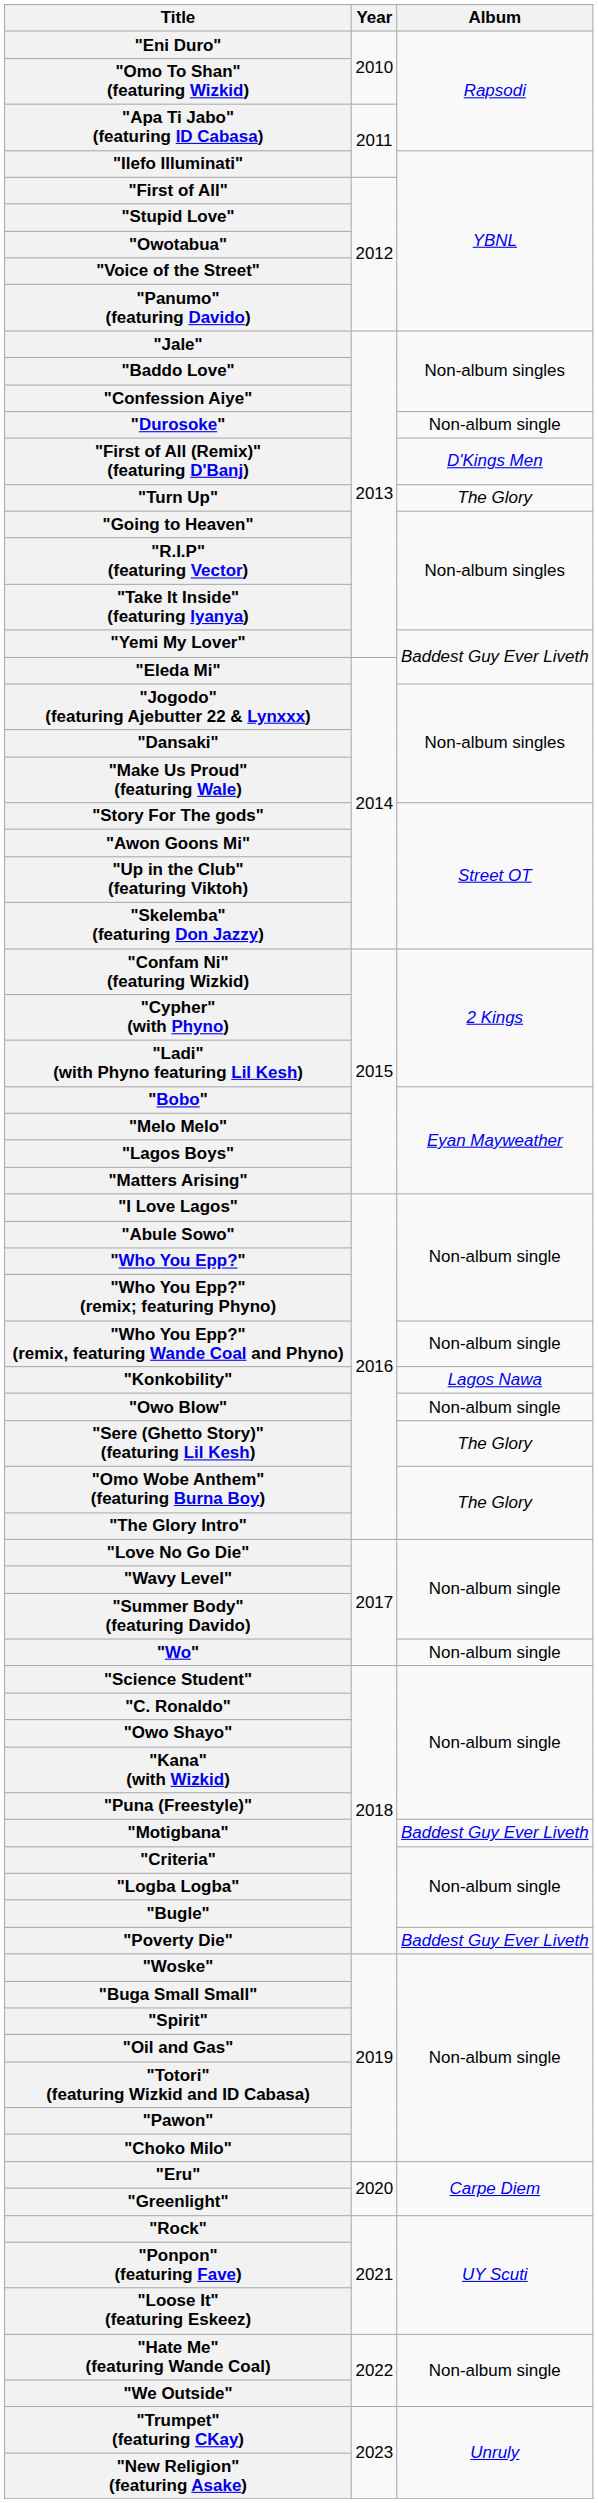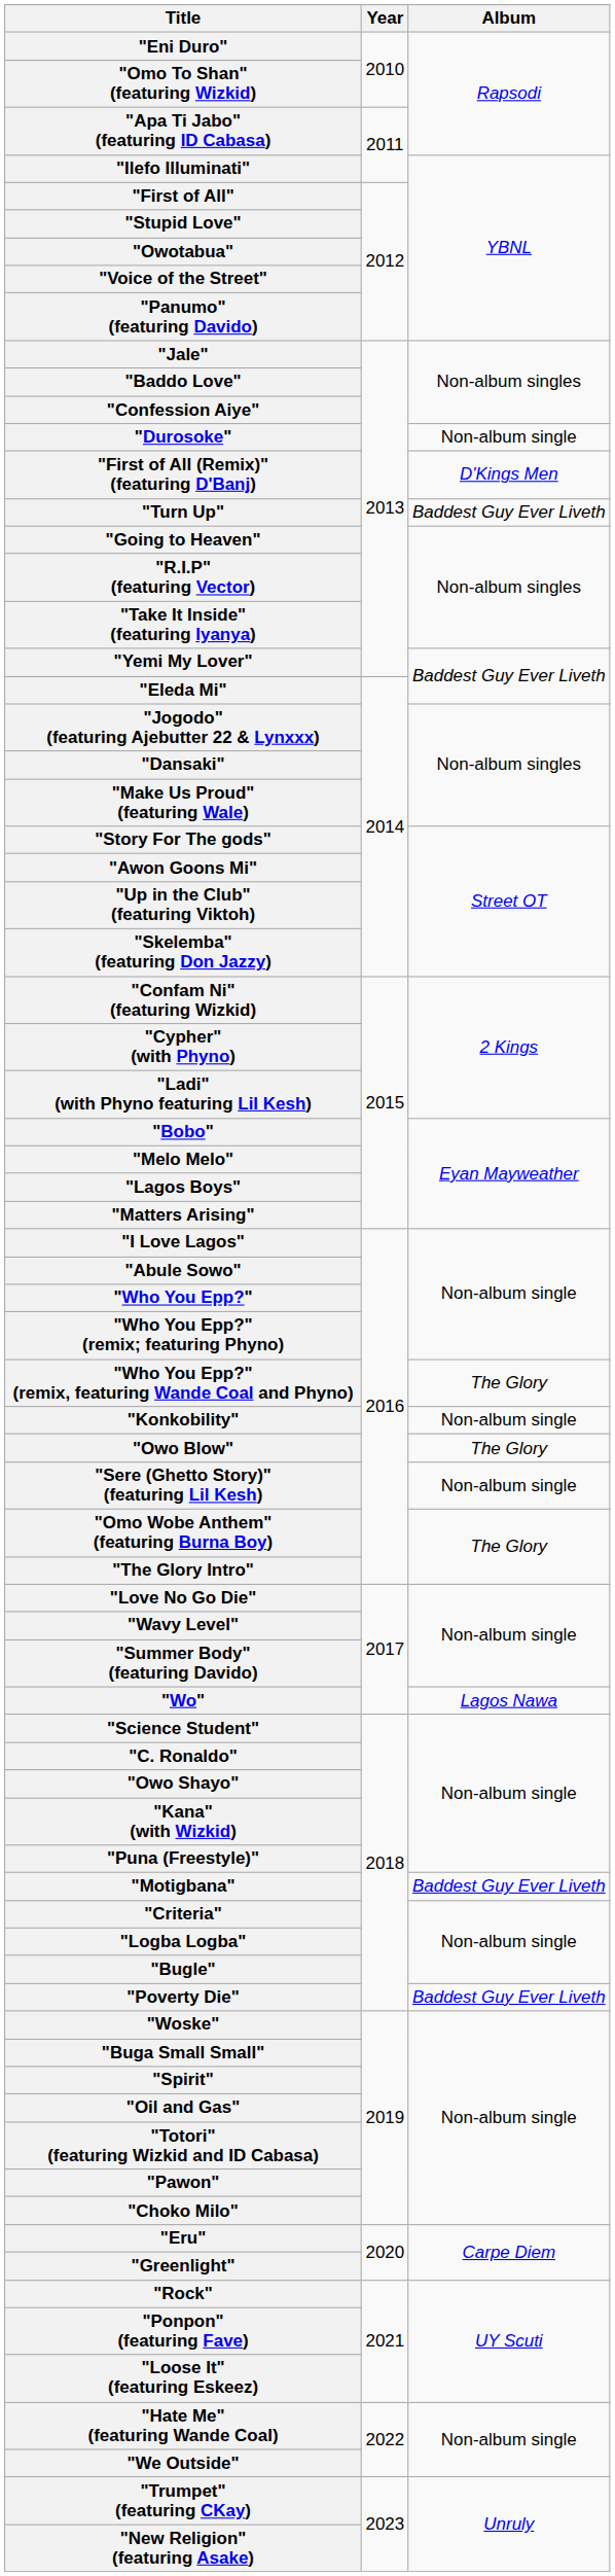"Turn Up" | Album: The Glory -> Baddest Guy Ever Liveth
"Who You Epp?" (remix, featuring Wande Coal and Phyno) | Album: Non-album single -> The Glory
"Konkobility" | Album: Lagos Nawa -> Non-album single
"Owo Blow" | Album: Non-album single -> The Glory
"Sere (Ghetto Story)" (featuring Lil Kesh) | Album: The Glory -> Non-album single
"Wo" | Album: Non-album single -> Lagos Nawa
